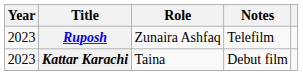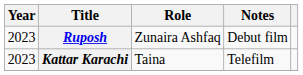Ruposh | Notes: Telefilm -> Debut film
Kattar Karachi | Notes: Debut film -> Telefilm
